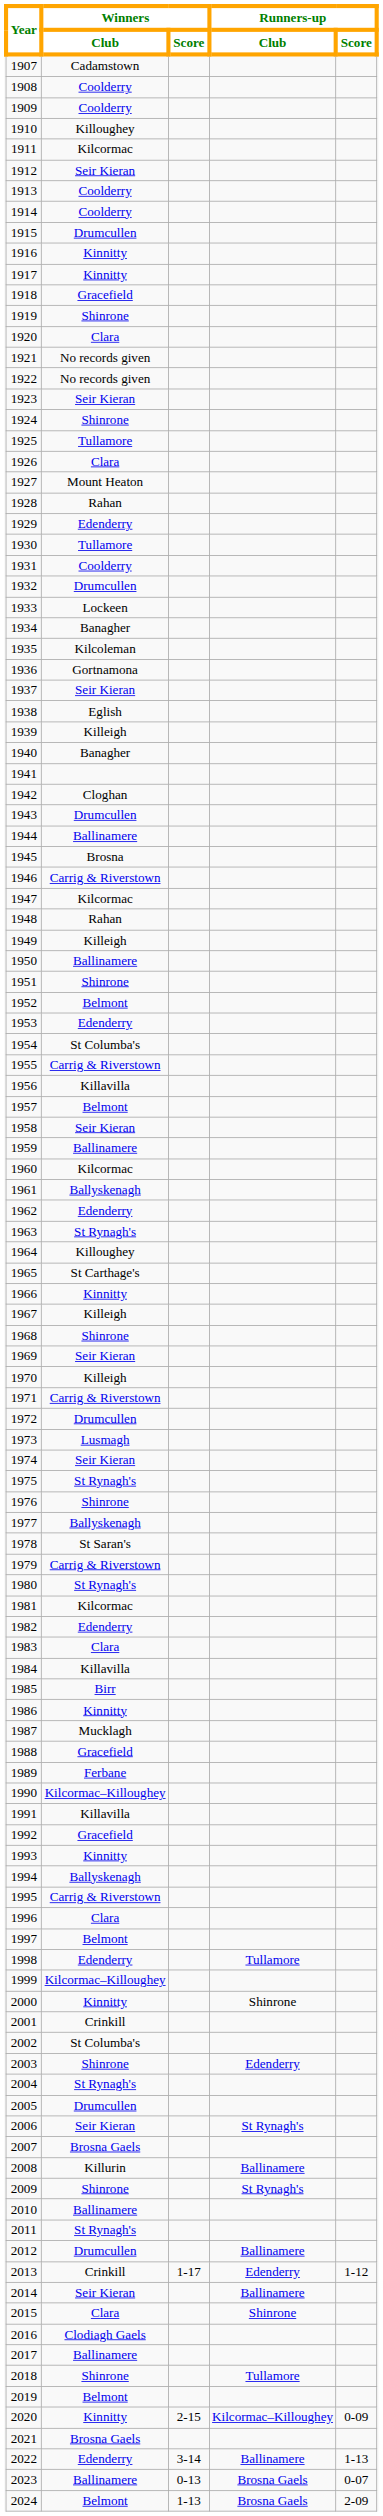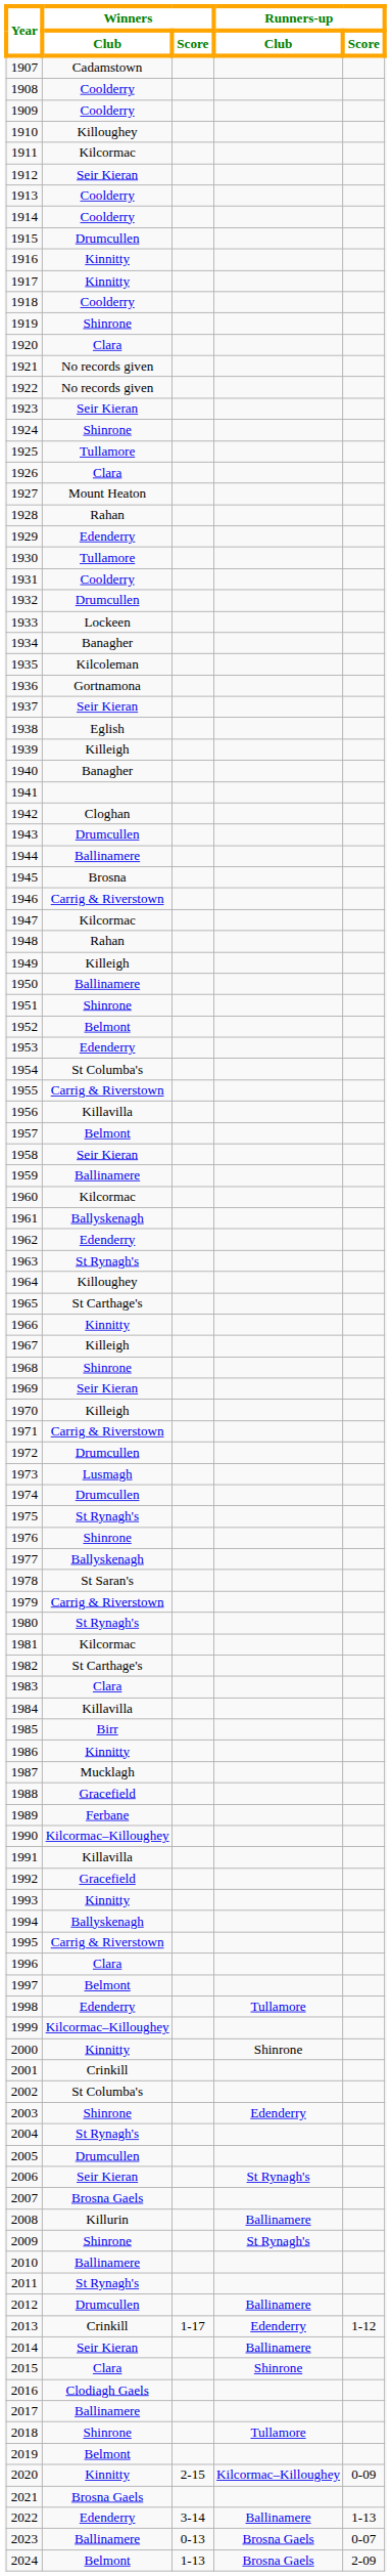1918 | Winners / Club: Gracefield -> Coolderry
1974 | Winners / Club: Seir Kieran -> Drumcullen
1982 | Winners / Club: Edenderry -> St Carthage's
